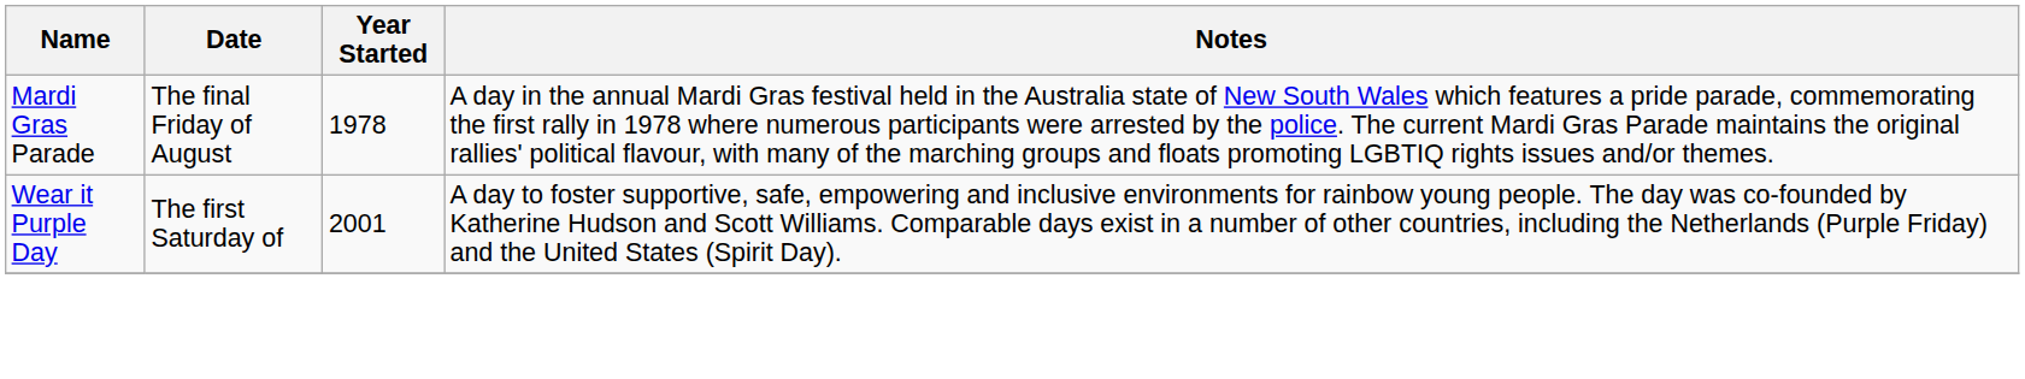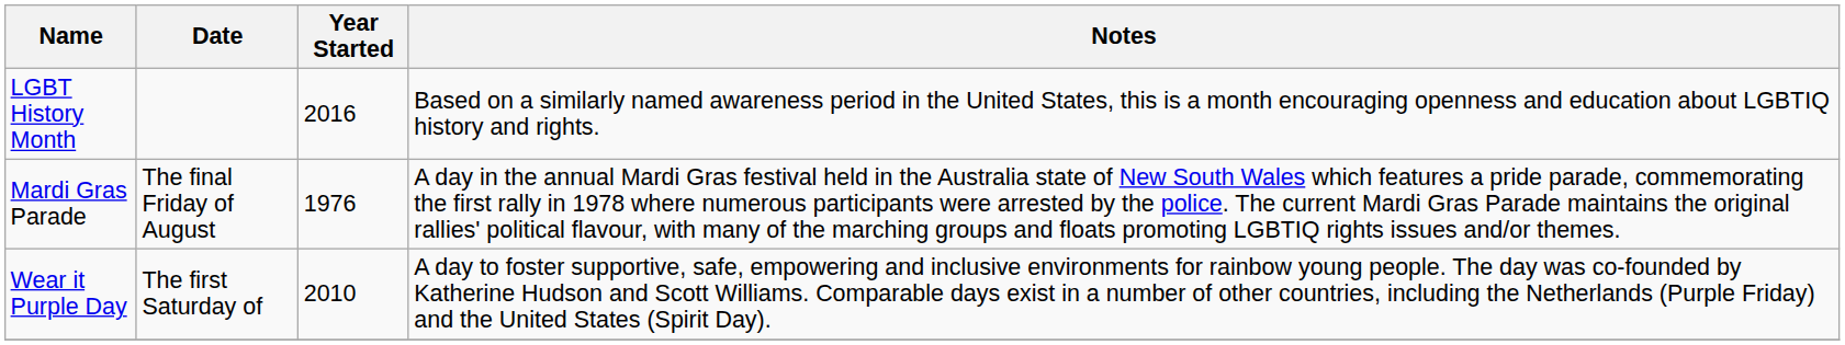+ row: LGBT History Month | 2016 | Based on a similarly named awareness period in the United States, this is a month encouraging openness and education about LGBTIQ history and rights.
Mardi Gras Parade | Year Started: 1978 -> 1976
Wear it Purple Day | Year Started: 2001 -> 2010
